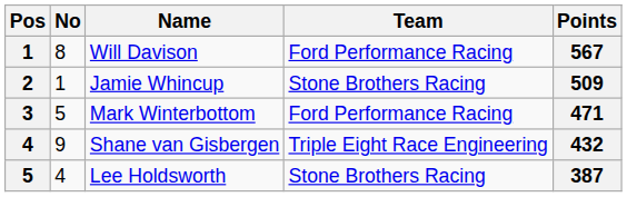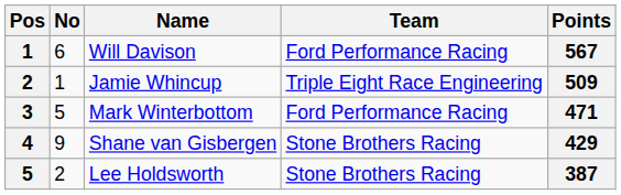Will Davison | No: 8 -> 6
Jamie Whincup | Team: Stone Brothers Racing -> Triple Eight Race Engineering
Shane van Gisbergen | Team: Triple Eight Race Engineering -> Stone Brothers Racing
Shane van Gisbergen | Points: 432 -> 429
Lee Holdsworth | No: 4 -> 2
